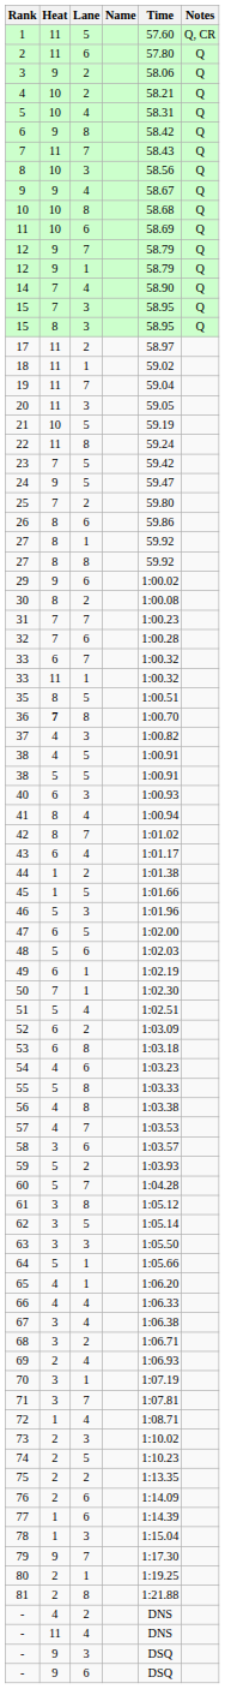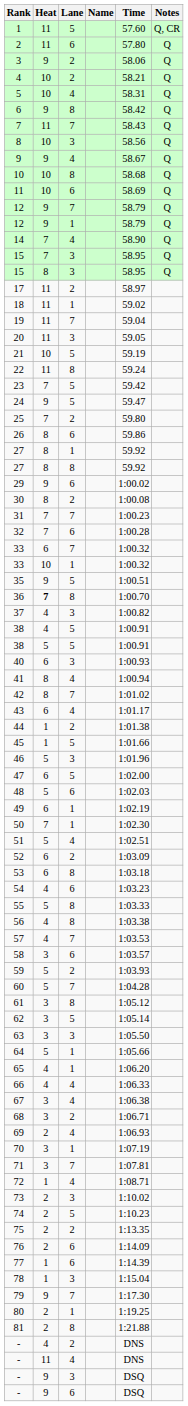33 / 1 | Heat: 11 -> 10
35 | Heat: 8 -> 9
